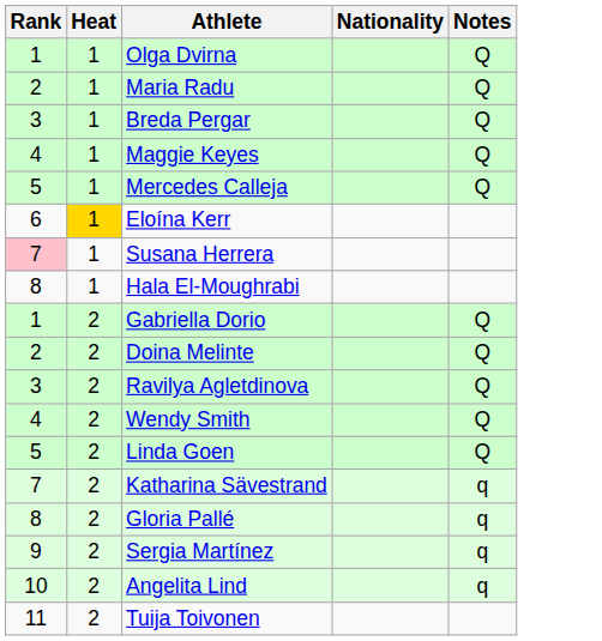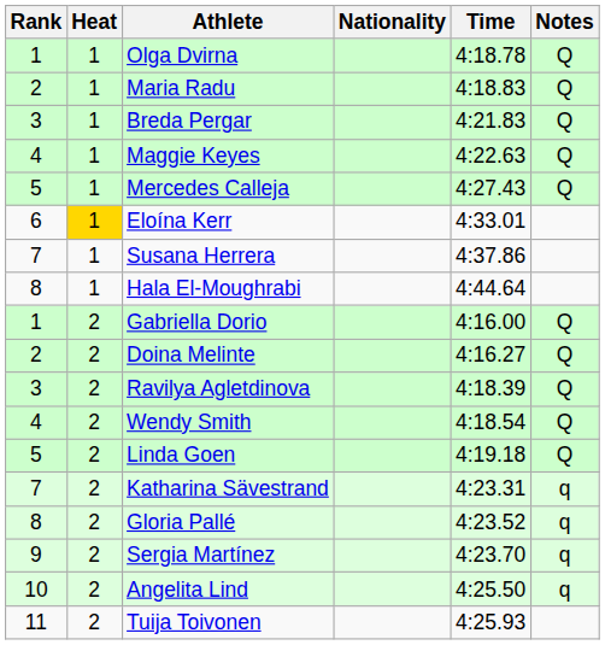+ column: Time | 4:18.78 | 4:18.83 | 4:21.83 | 4:22.63 | 4:27.43 | 4:33.01 | 4:37.86 | 4:44.64 | 4:16.00 | 4:16.27 | 4:18.39 | 4:18.54 | 4:19.18 | 4:23.31 | 4:23.52 | 4:23.70 | 4:25.50 | 4:25.93
Susana Herrera | Rank: pink background -> no background
